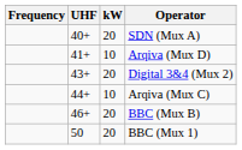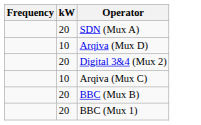- column: UHF | 40+ | 41+ | 43+ | 44+ | 46+ | 50
